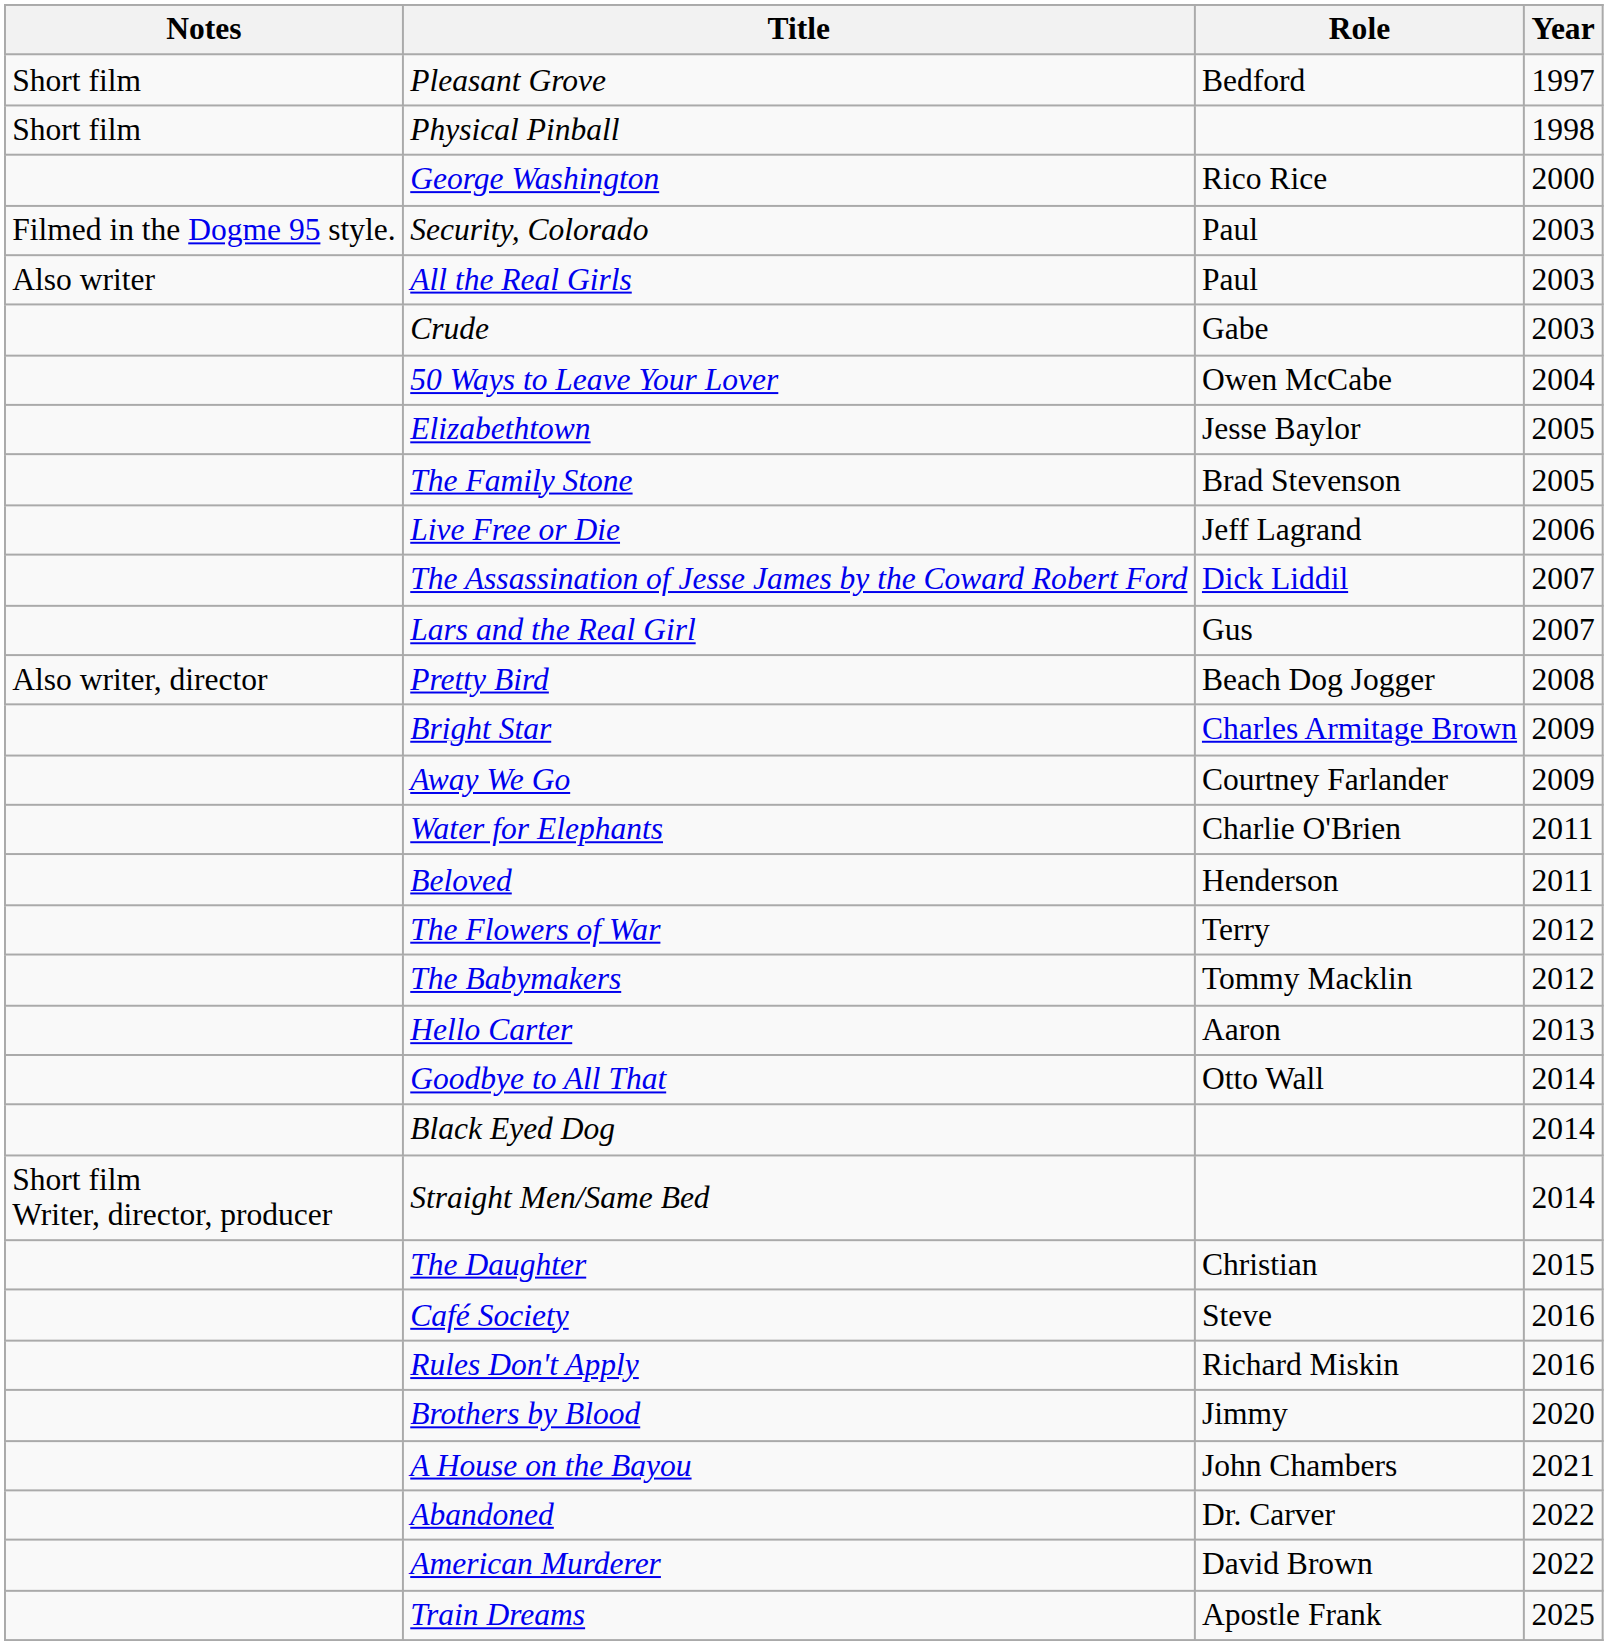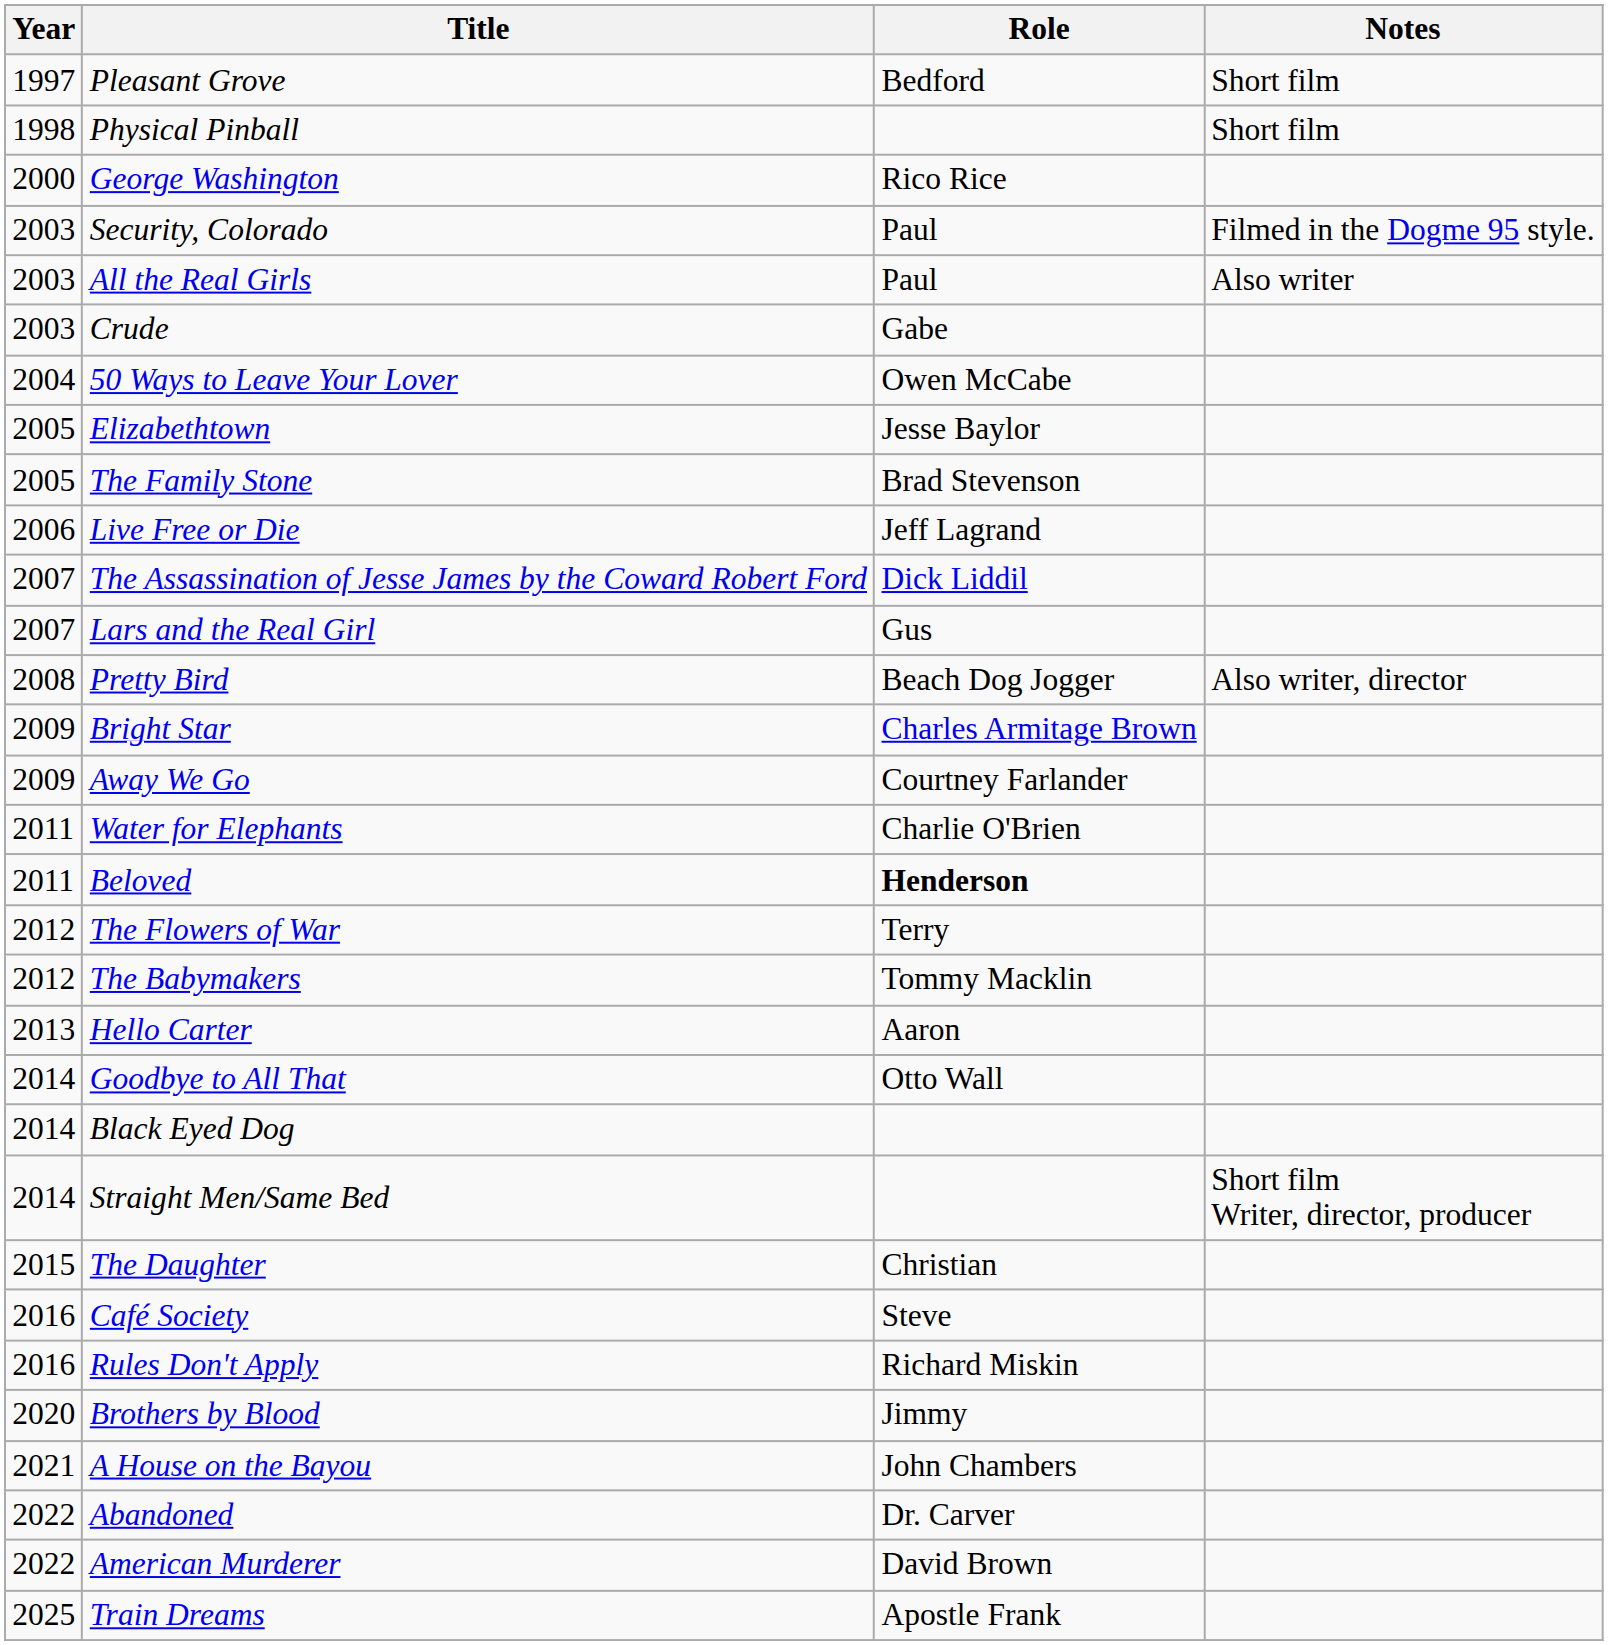columns swapped: Year <-> Notes
Beloved | Role: normal -> bold
